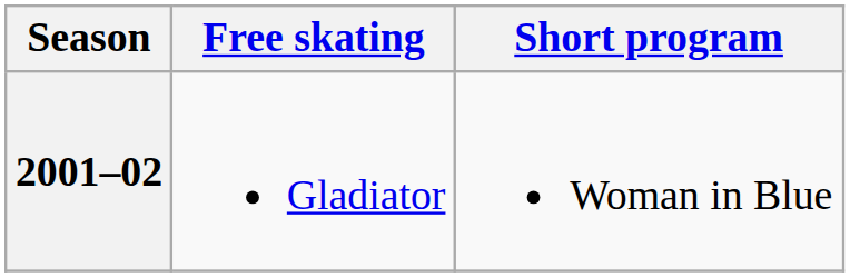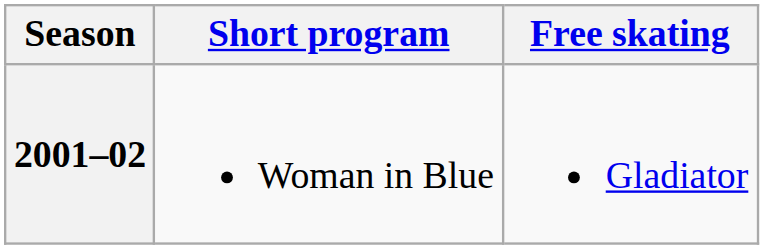columns swapped: Short program <-> Free skating
